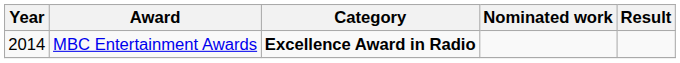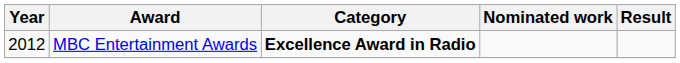MBC Entertainment Awards | Year: 2014 -> 2012
